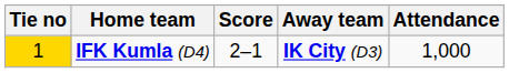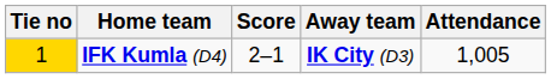IFK Kumla (D4) | Attendance: 1,000 -> 1,005
